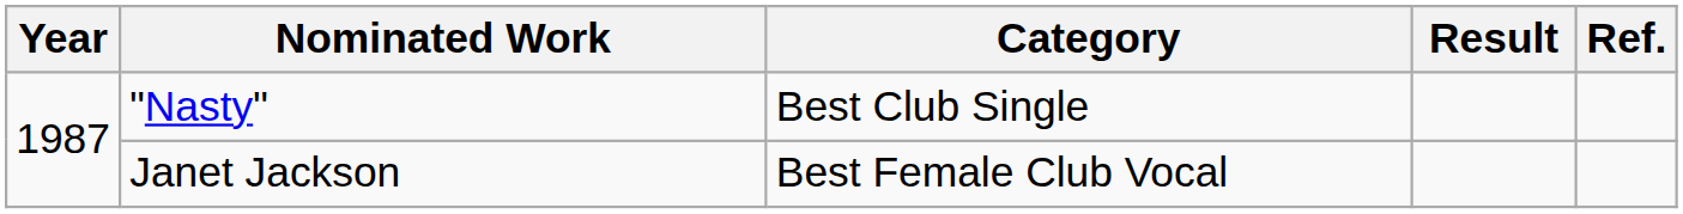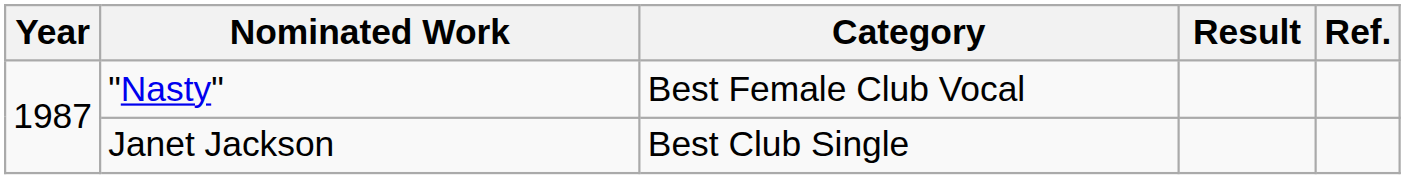"Nasty" | Category: Best Club Single -> Best Female Club Vocal
Janet Jackson | Category: Best Female Club Vocal -> Best Club Single
